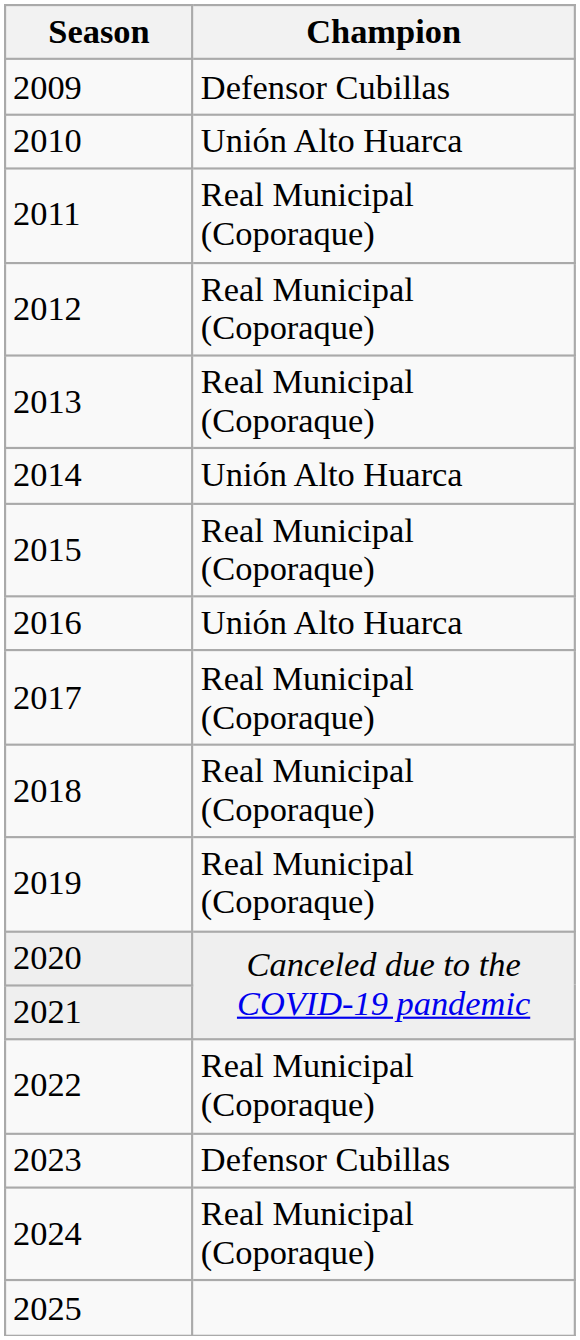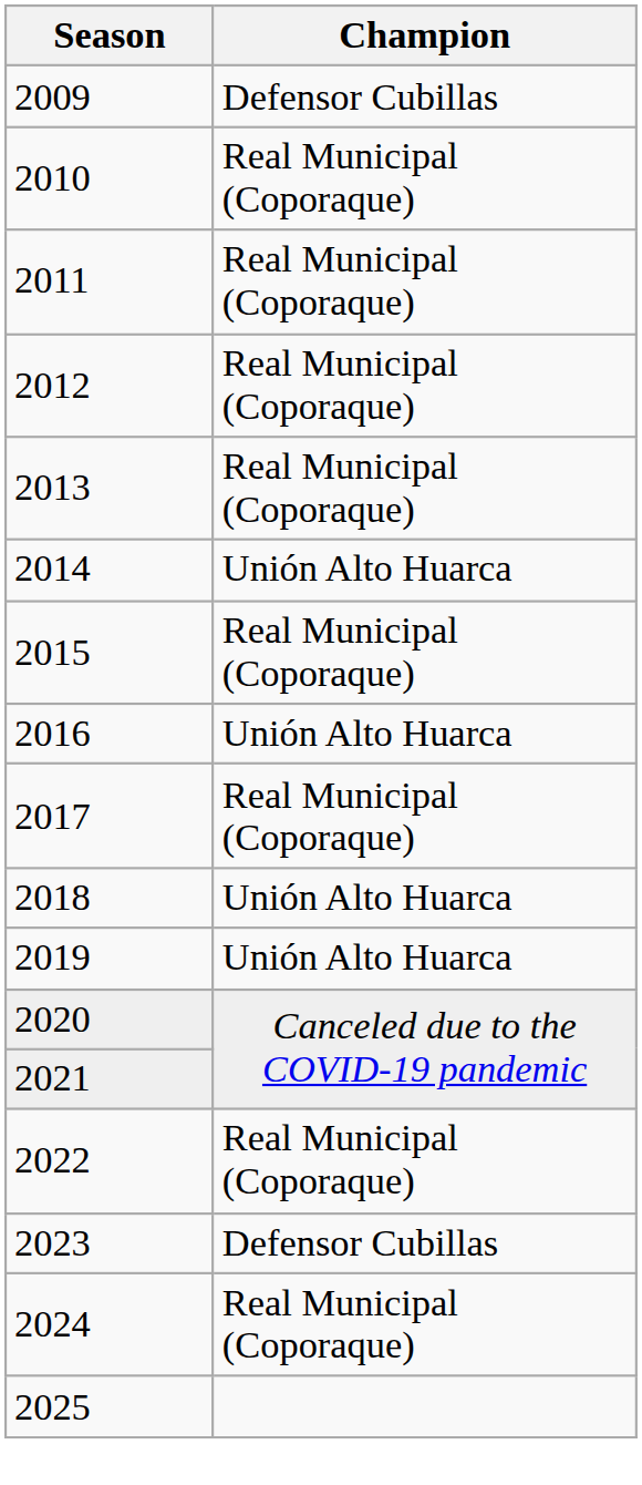2010 | Champion: Unión Alto Huarca -> Real Municipal (Coporaque)
2018 | Champion: Real Municipal (Coporaque) -> Unión Alto Huarca
2019 | Champion: Real Municipal (Coporaque) -> Unión Alto Huarca
